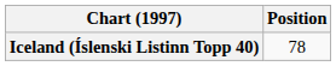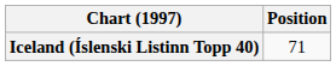Iceland (Íslenski Listinn Topp 40) | Position: 78 -> 71
